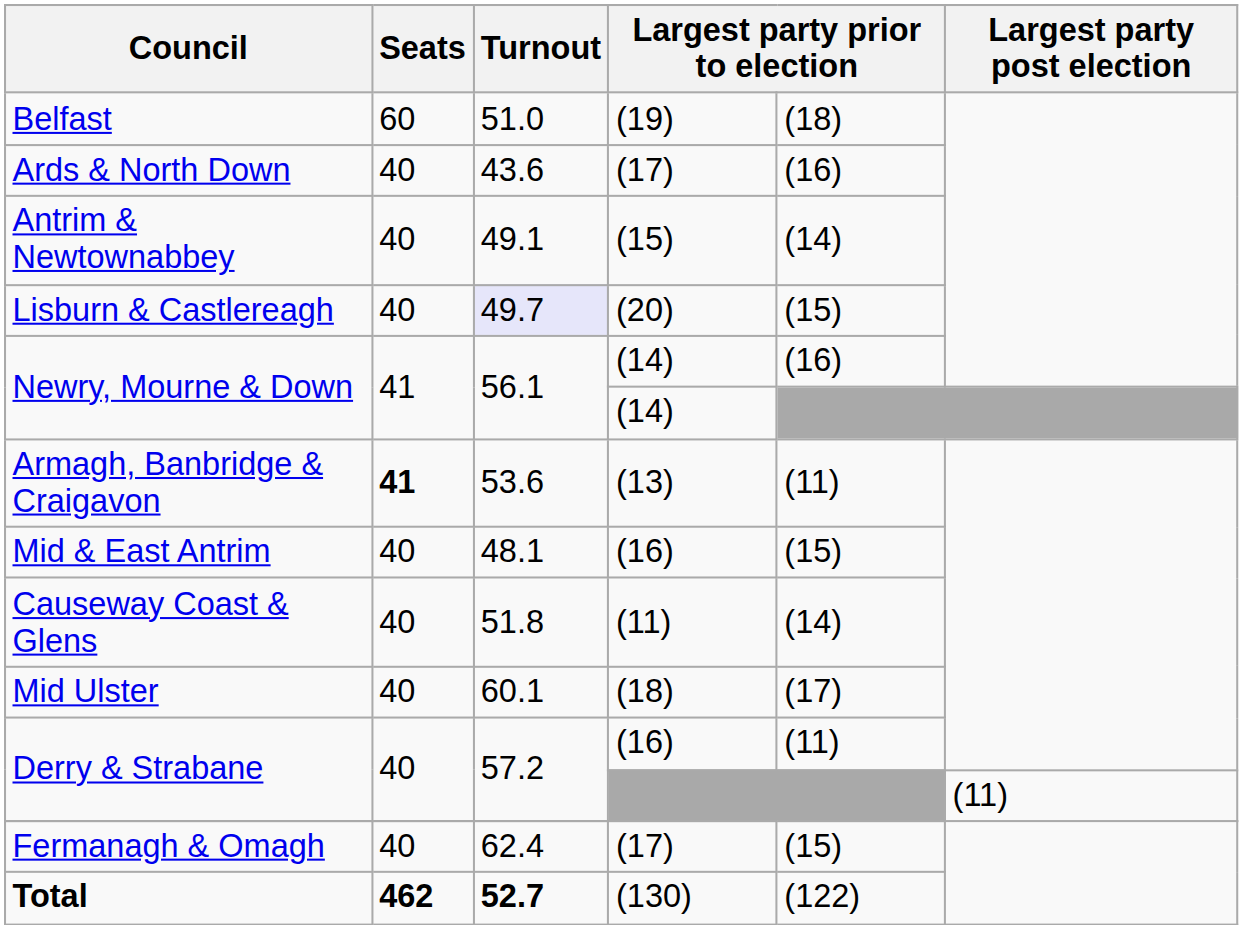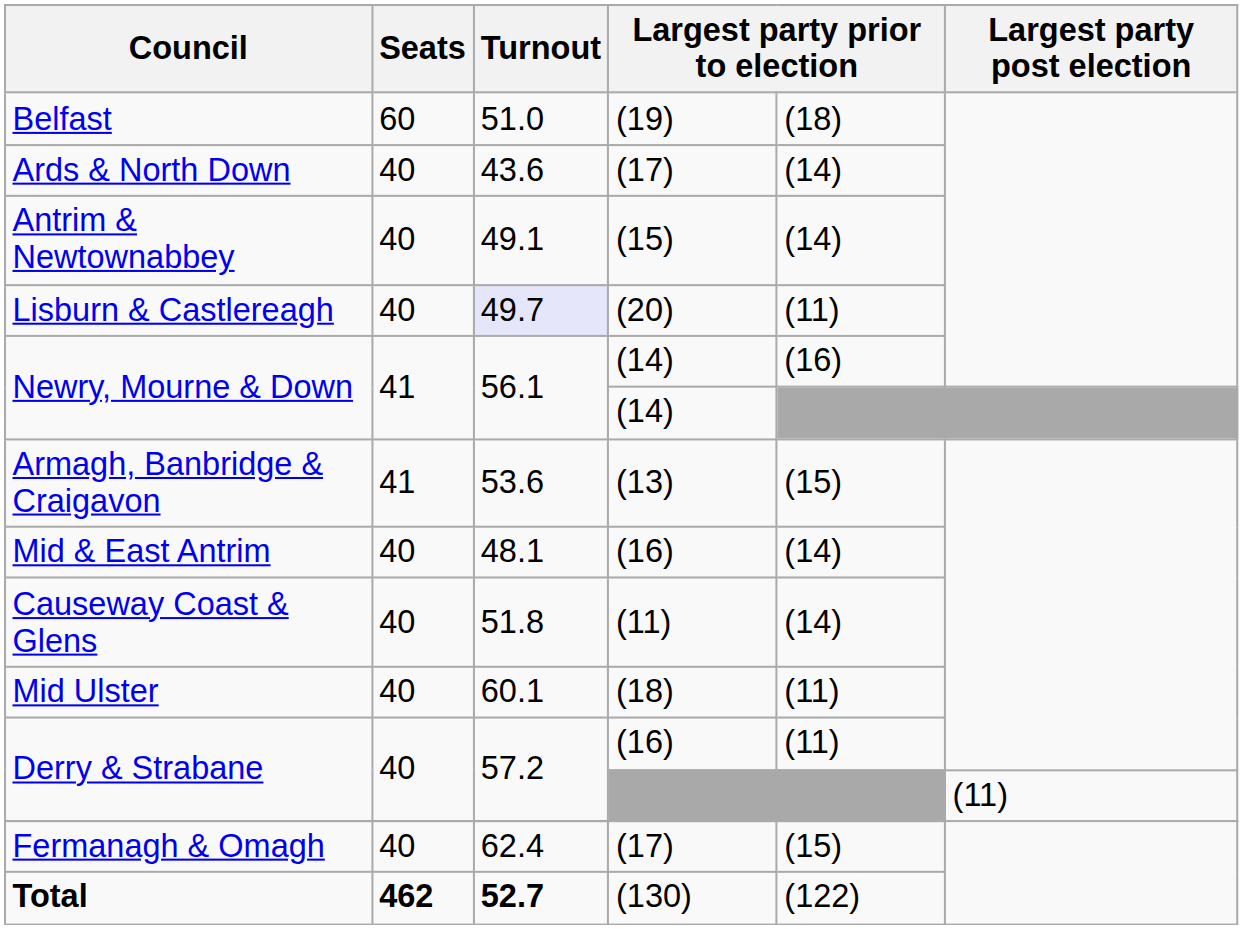Ards & North Down | column 5: (16) -> (14)
Lisburn & Castlereagh | column 5: (15) -> (11)
Armagh, Banbridge & Craigavon | Seats: bold -> normal
Armagh, Banbridge & Craigavon | column 5: (11) -> (15)
Mid & East Antrim | column 5: (15) -> (14)
Mid Ulster | column 5: (17) -> (11)
